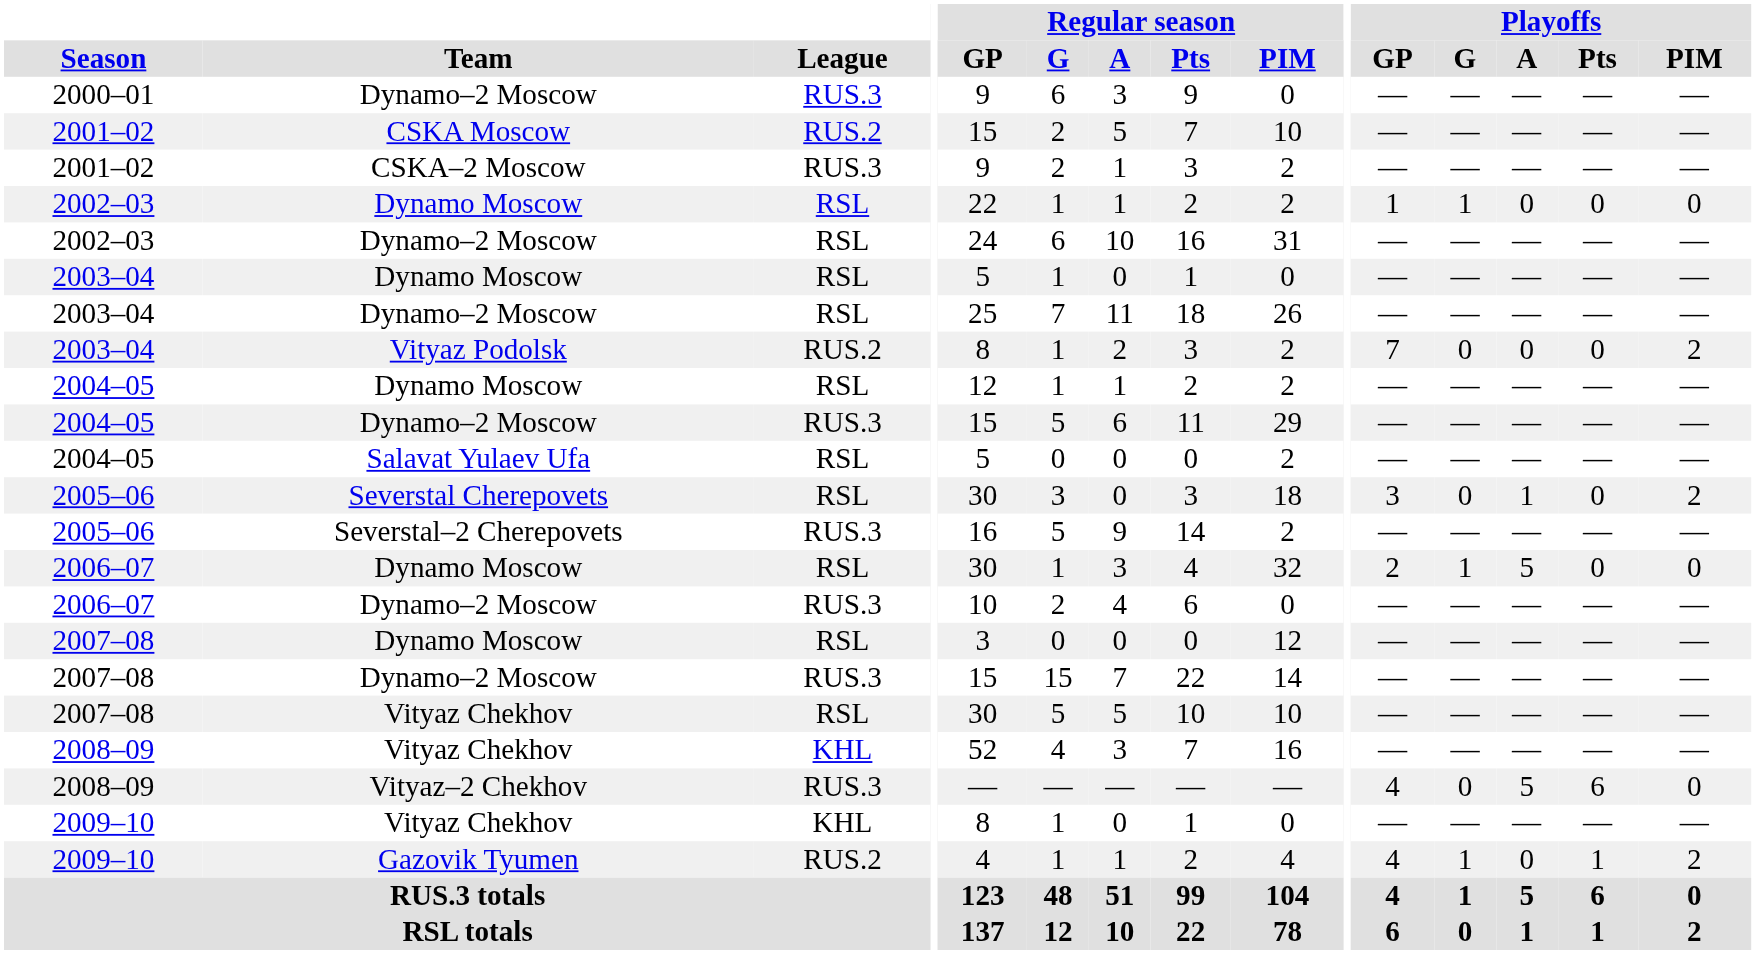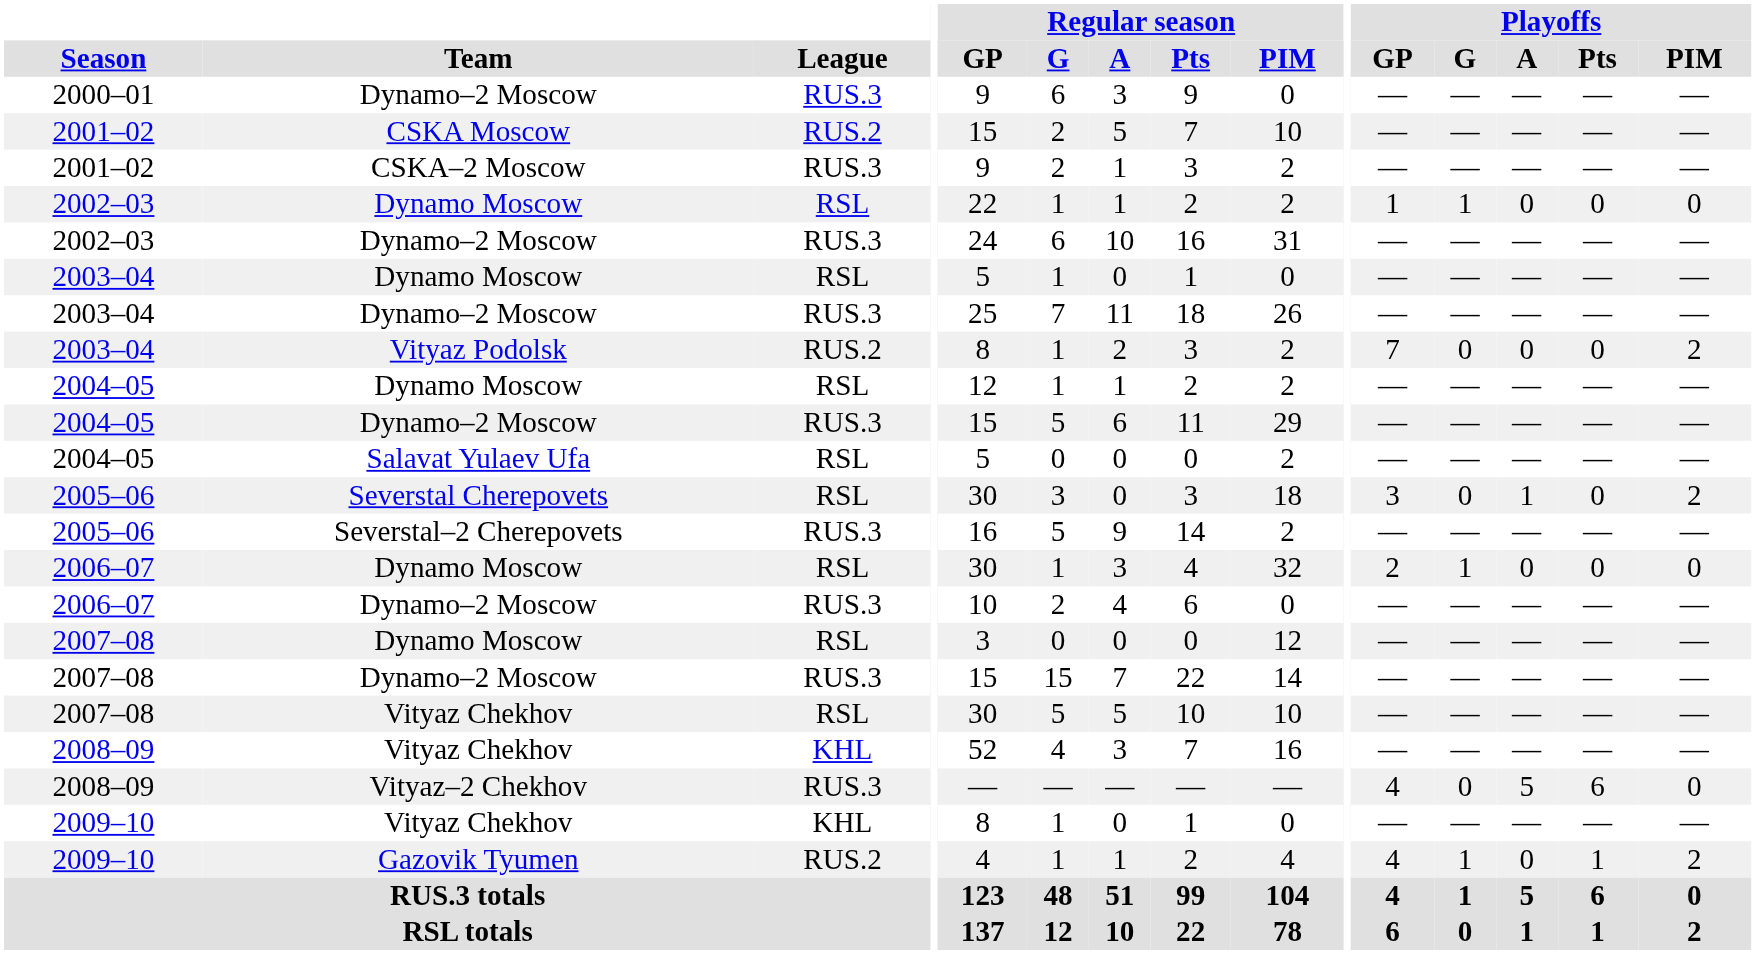2002–03 / Dynamo–2 Moscow | League: RSL -> RUS.3
2003–04 / Dynamo–2 Moscow | League: RSL -> RUS.3
2006–07 / Dynamo Moscow | Playoffs / A: 5 -> 0
